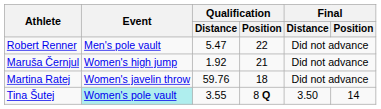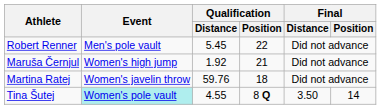Robert Renner | Qualification / Distance: 5.47 -> 5.45
Tina Šutej | Qualification / Distance: 3.55 -> 4.55
